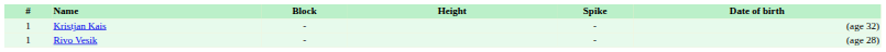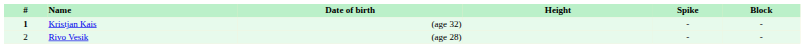columns swapped: Date of birth <-> Block
Kristjan Kais | #: normal -> bold
Rivo Vesik | #: 1 -> 2
